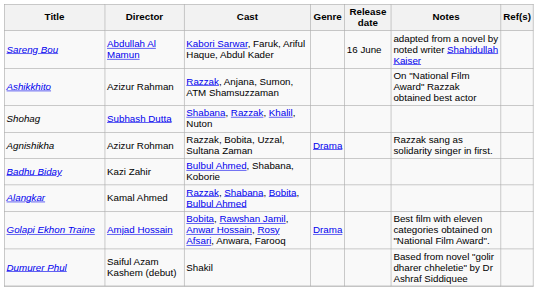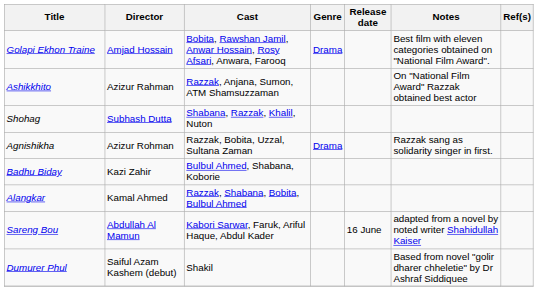rows swapped: Golapi Ekhon Traine <-> Sareng Bou
